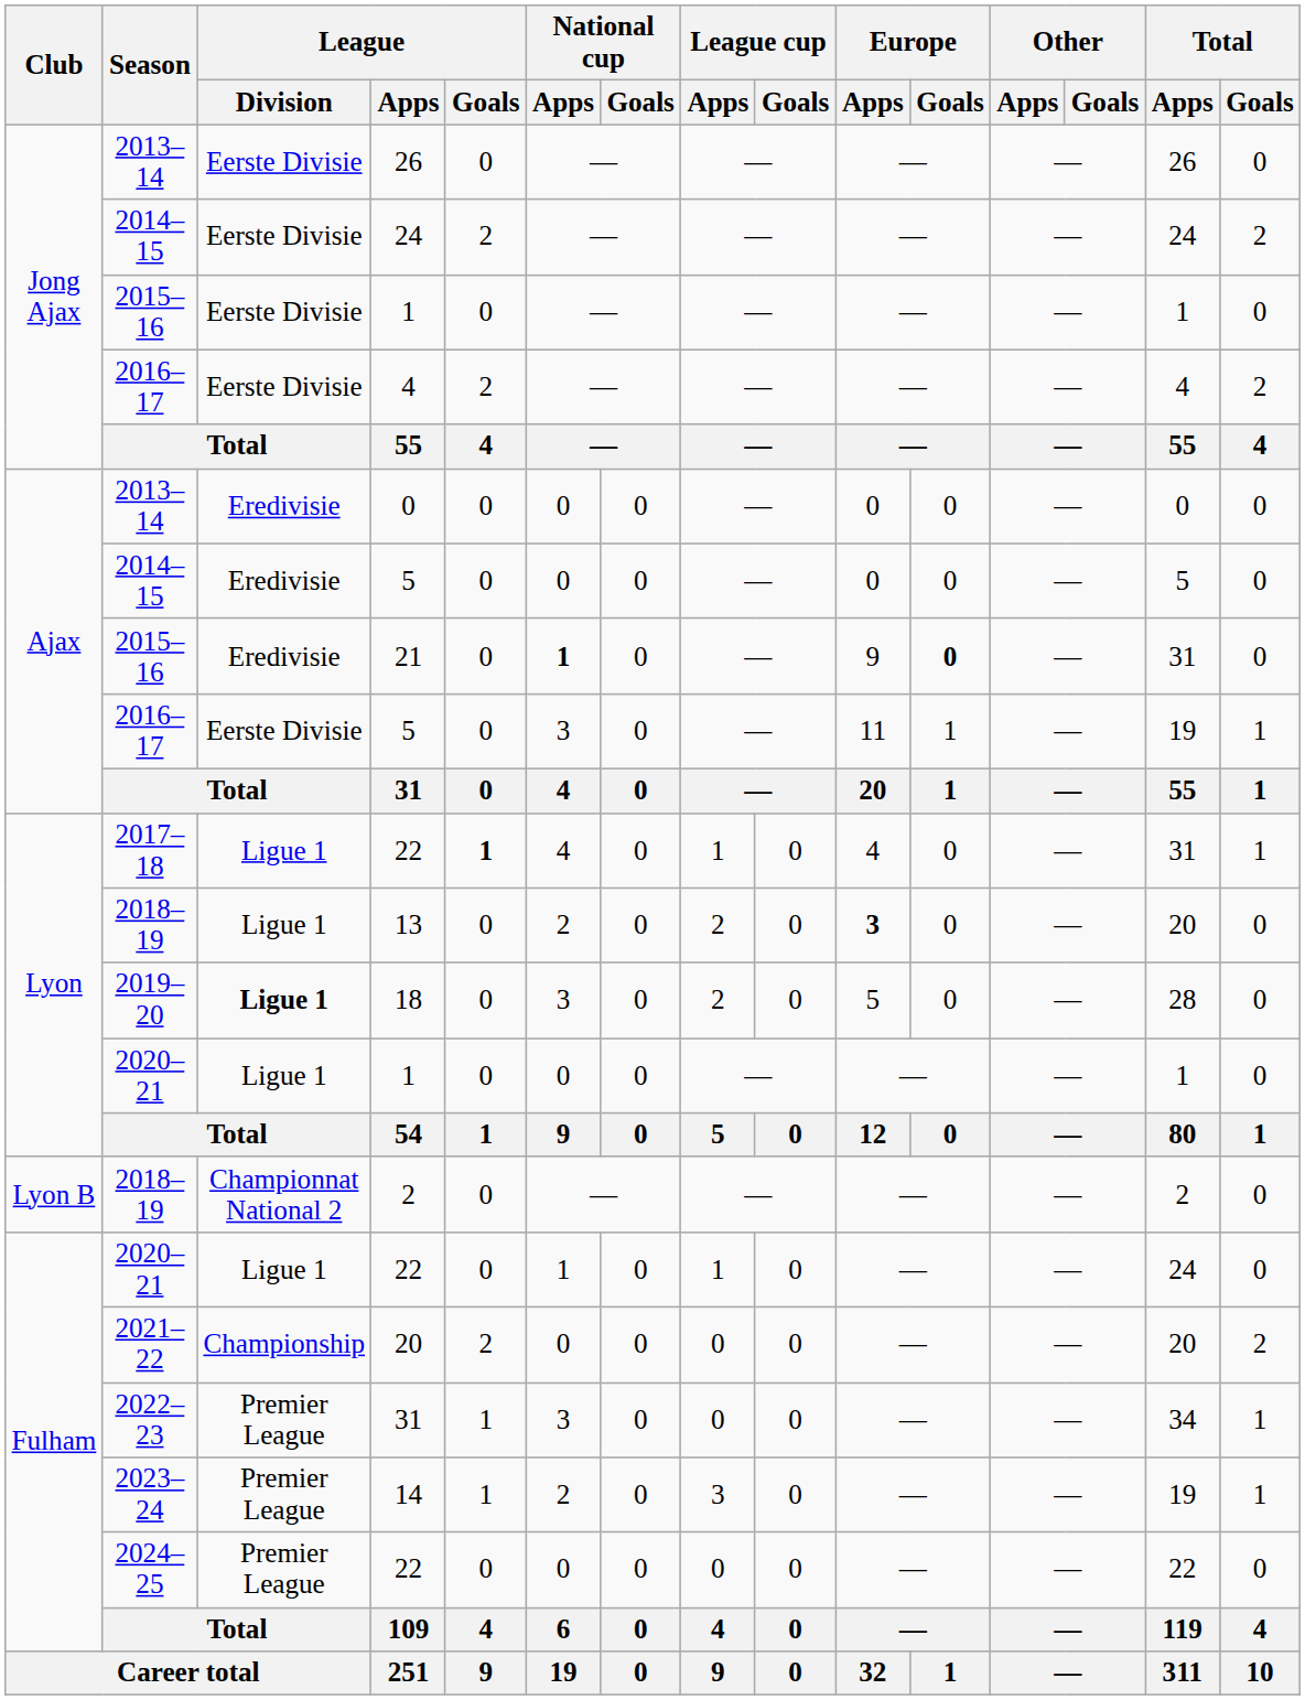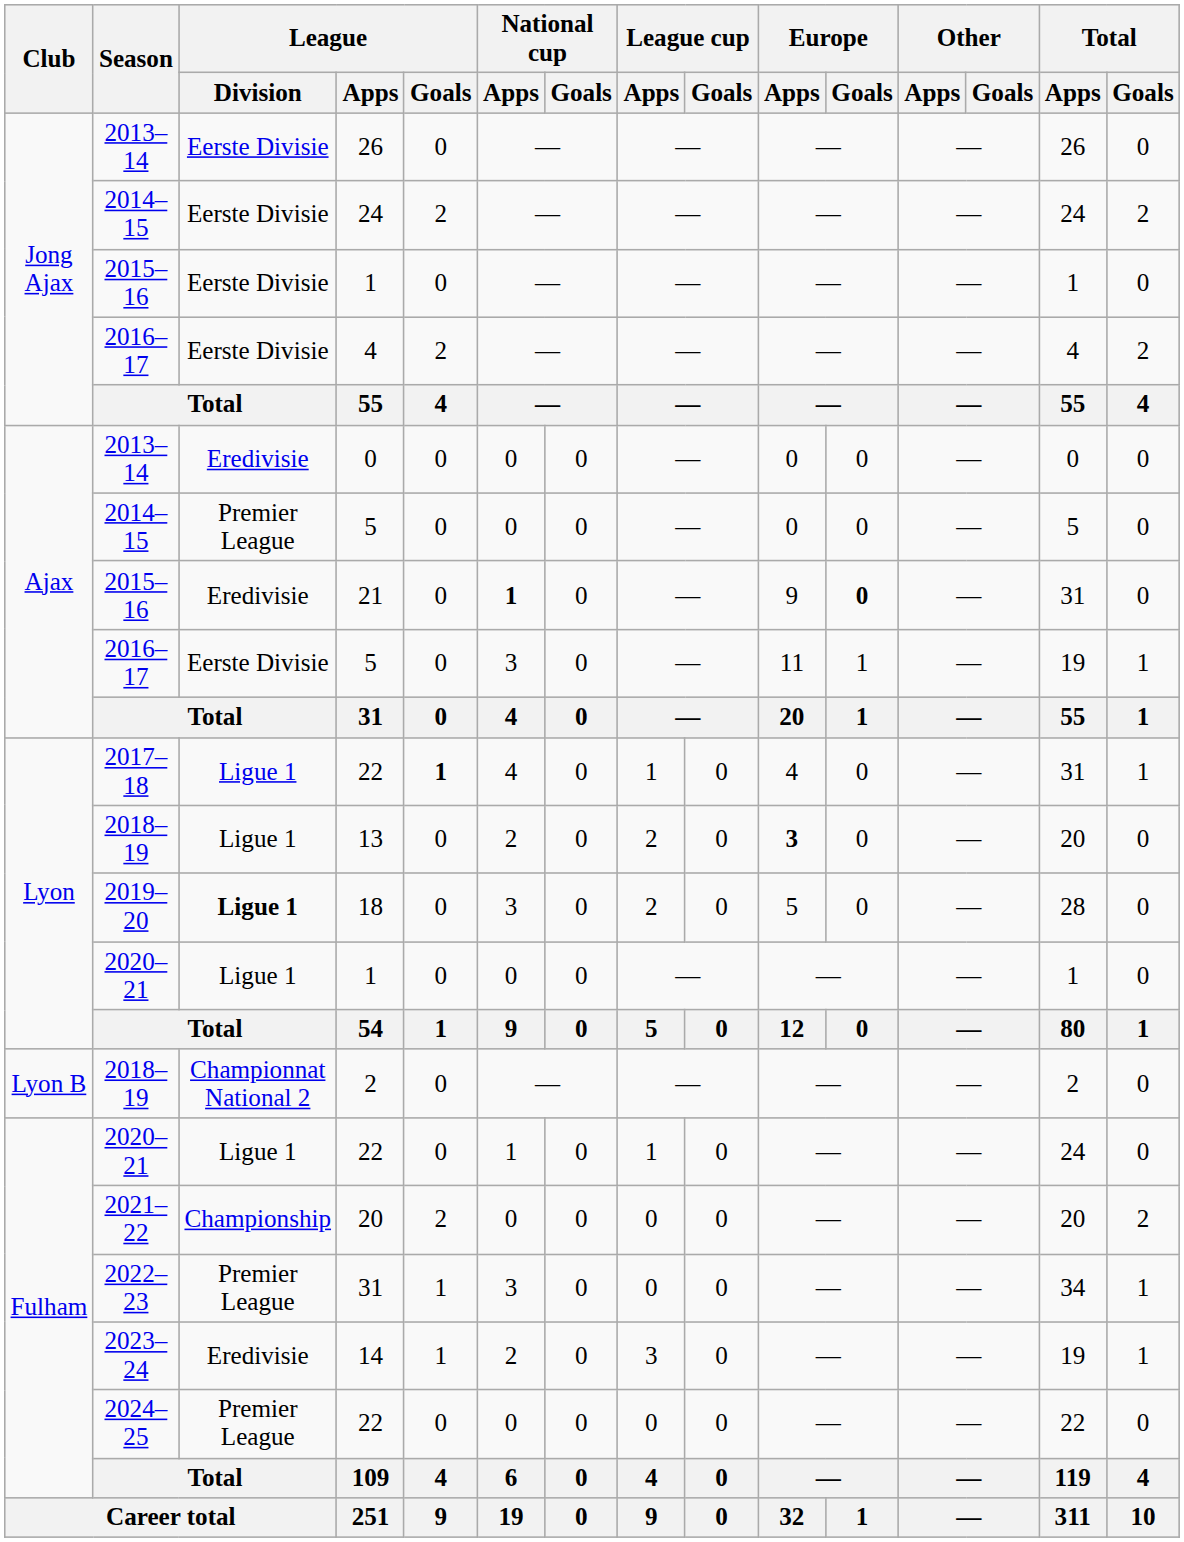2014–15 / 5 | League / Division: Eredivisie -> Premier League
14 | League / Division: Premier League -> Eredivisie
